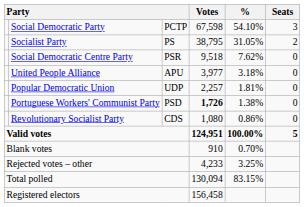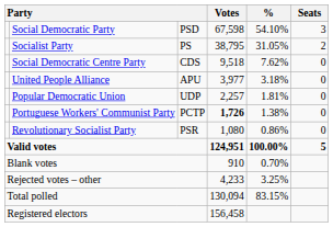Social Democratic Party | column 3: PCTP -> PSD
Social Democratic Centre Party | column 3: PSR -> CDS
Portuguese Workers' Communist Party | column 3: PSD -> PCTP
Revolutionary Socialist Party | column 3: CDS -> PSR
